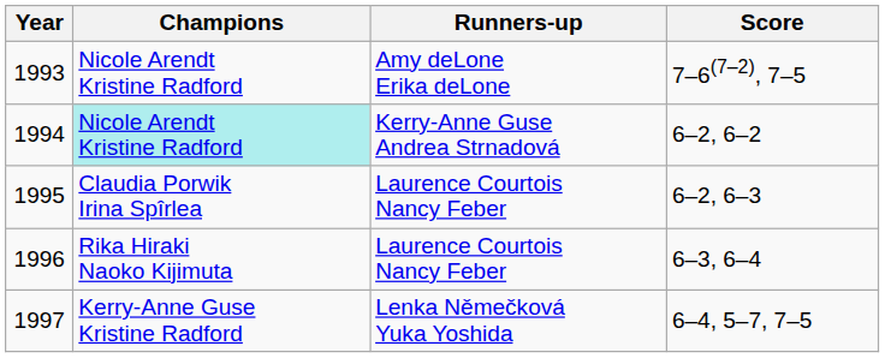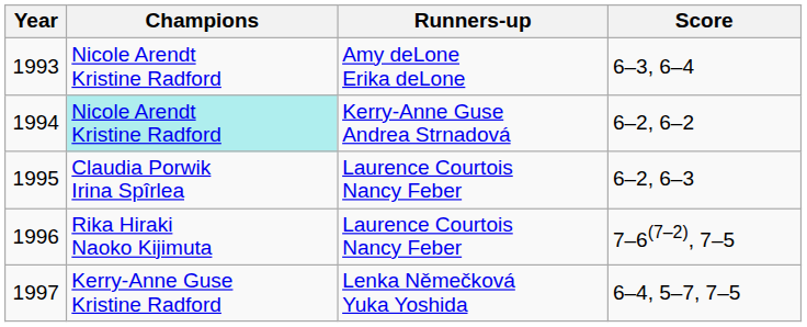1993 | Score: 7–6(7–2), 7–5 -> 6–3, 6–4
1996 | Score: 6–3, 6–4 -> 7–6(7–2), 7–5
